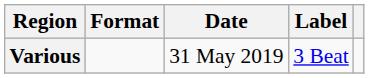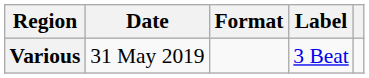columns swapped: Date <-> Format
